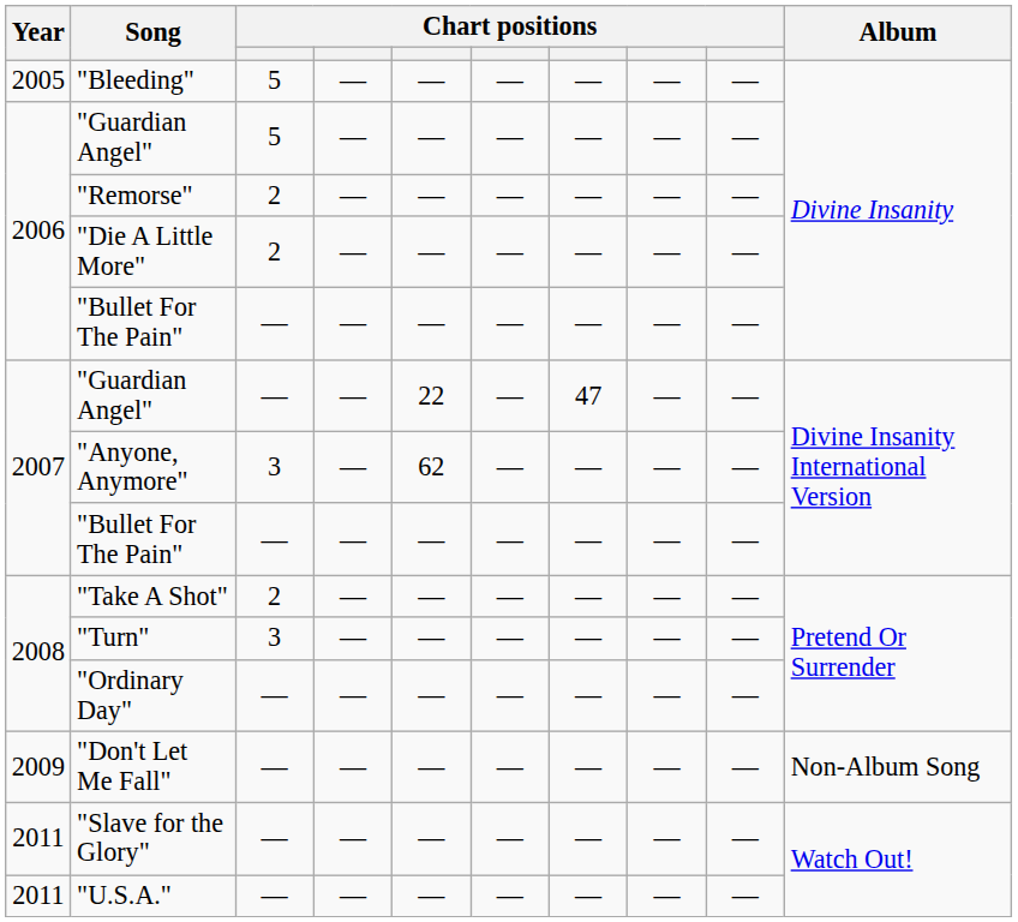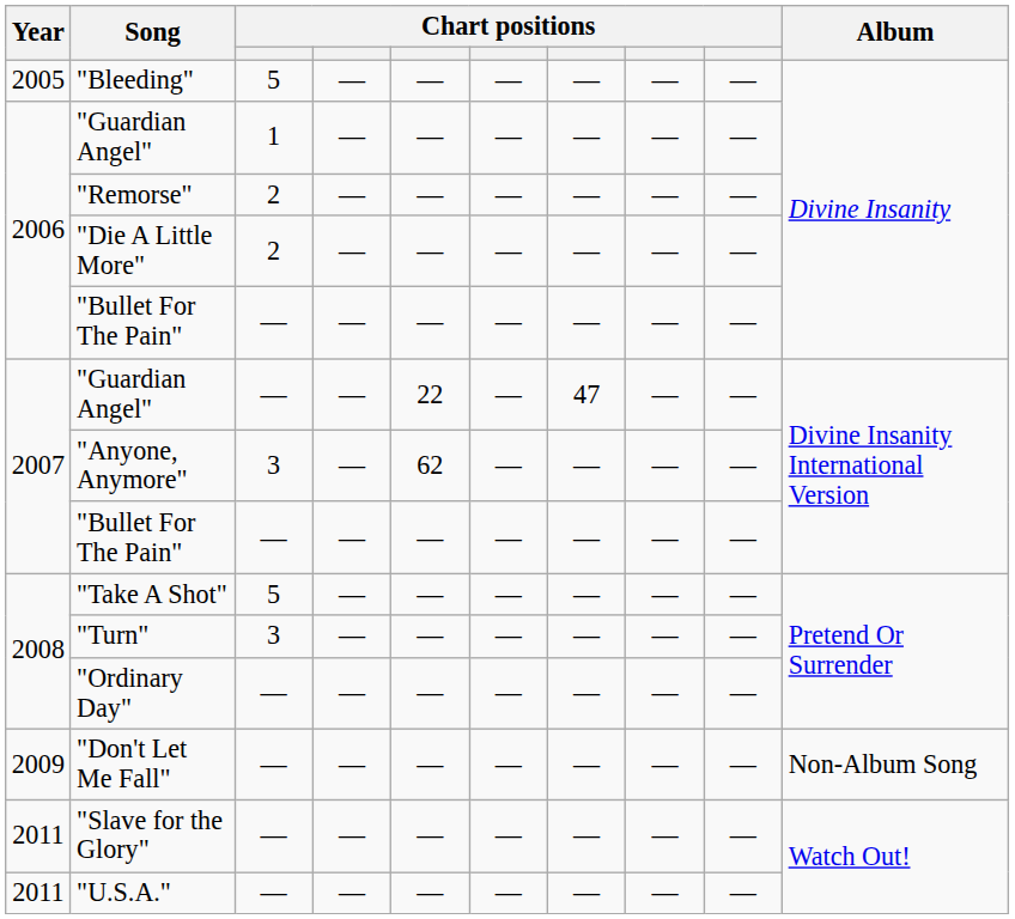2006 / "Guardian Angel" | column 3: 5 -> 1
"Take A Shot" | column 3: 2 -> 5
